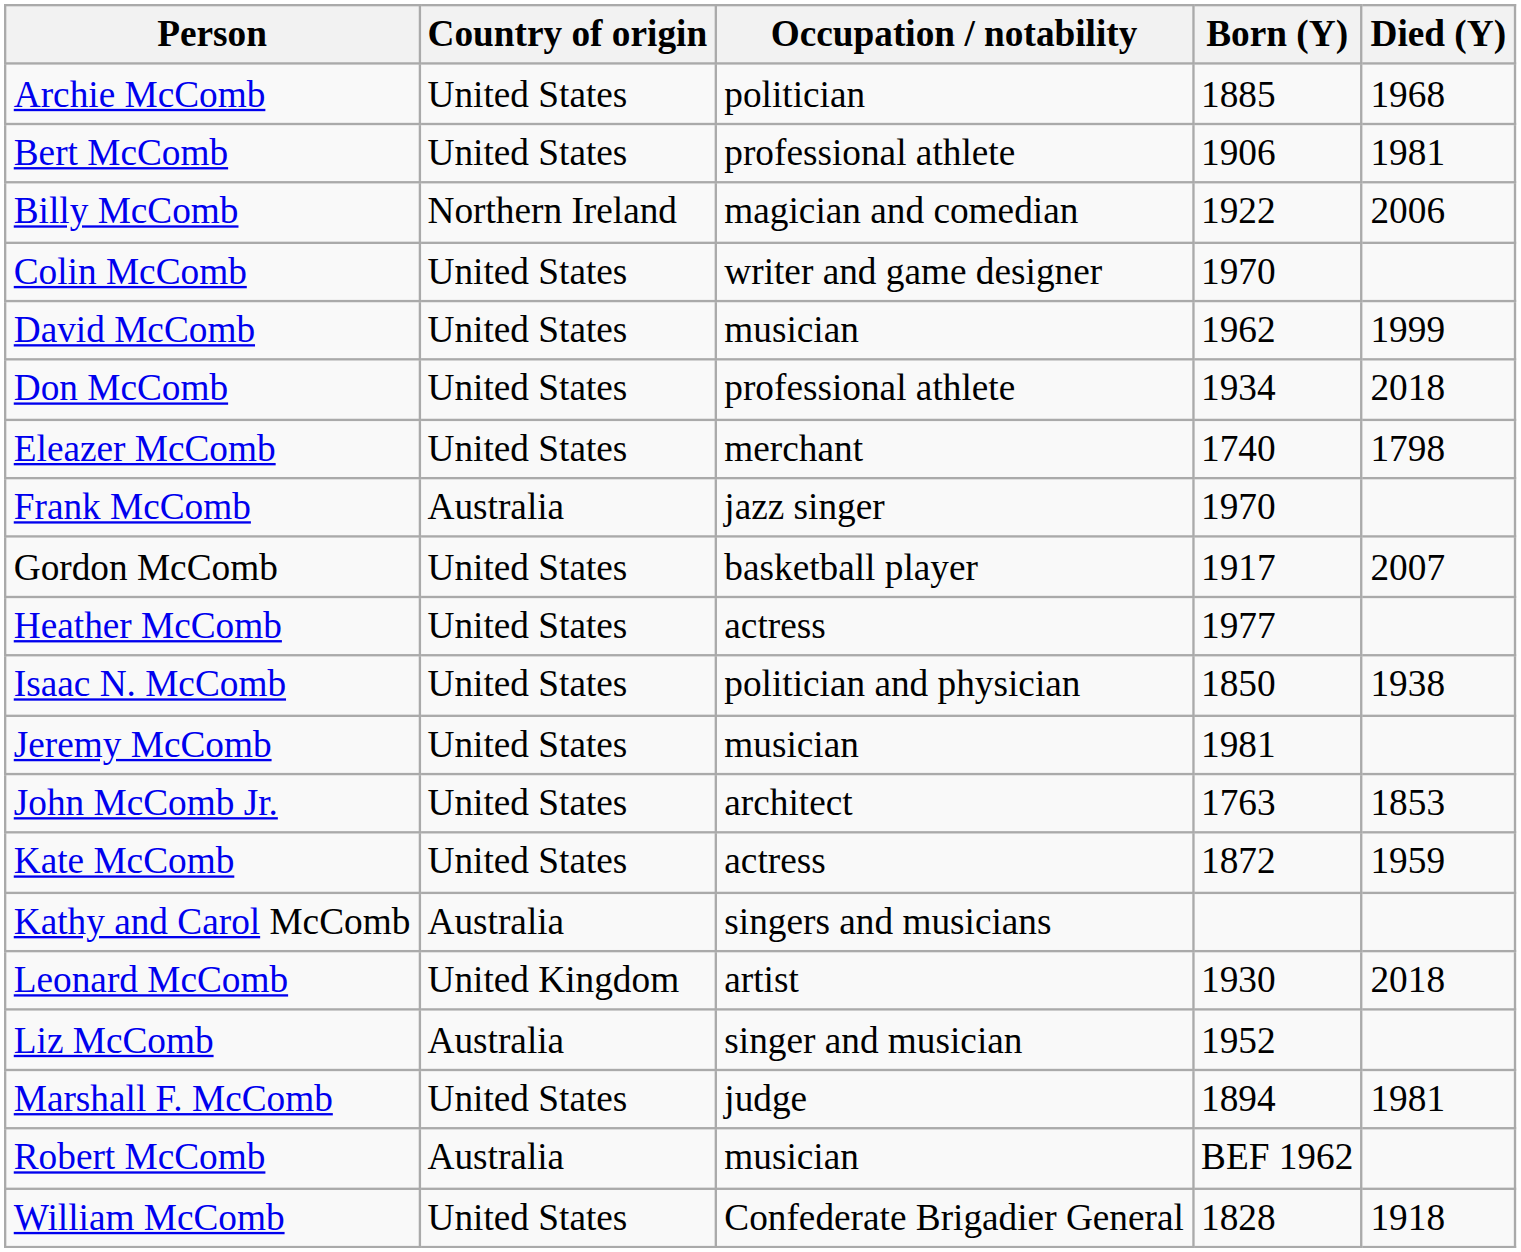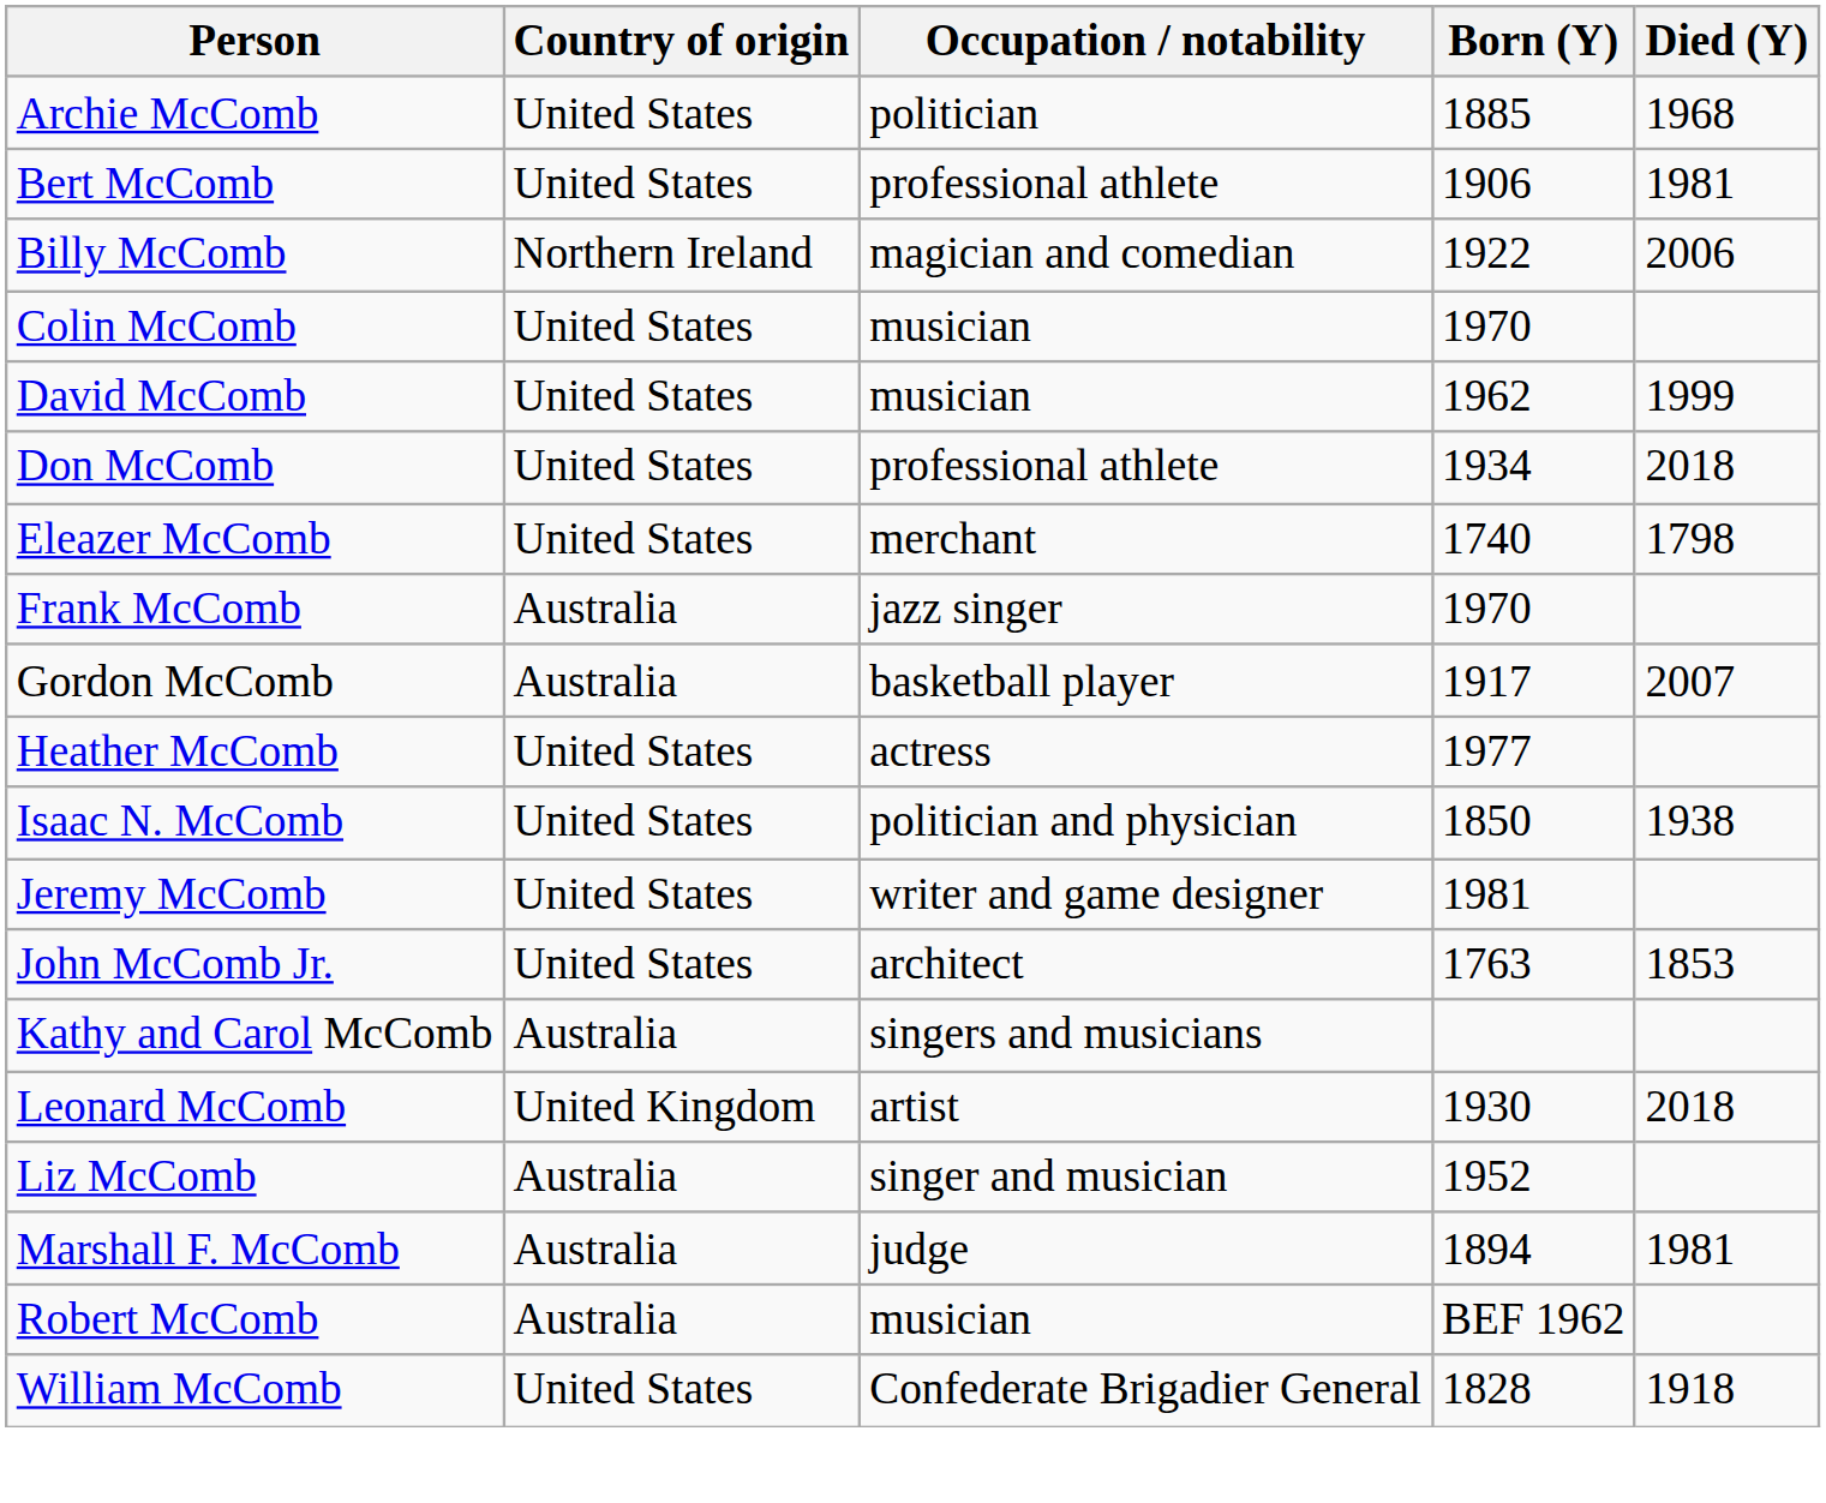Colin McComb | Occupation / notability: writer and game designer -> musician
Gordon McComb | Country of origin: United States -> Australia
Jeremy McComb | Occupation / notability: musician -> writer and game designer
- row: Kate McComb | United States | actress | 1872 | 1959
Marshall F. McComb | Country of origin: United States -> Australia
